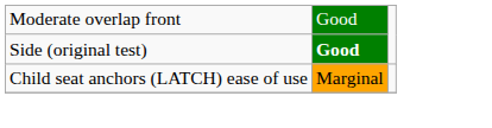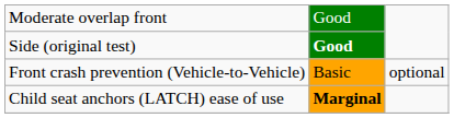+ row: Front crash prevention (Vehicle-to-Vehicle) | Basic | optional
Child seat anchors (LATCH) ease of use | column 2: normal -> bold
